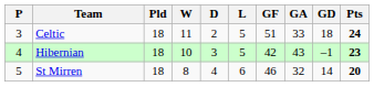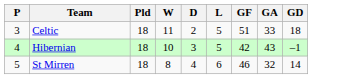- column: Pts | 24 | 23 | 20
